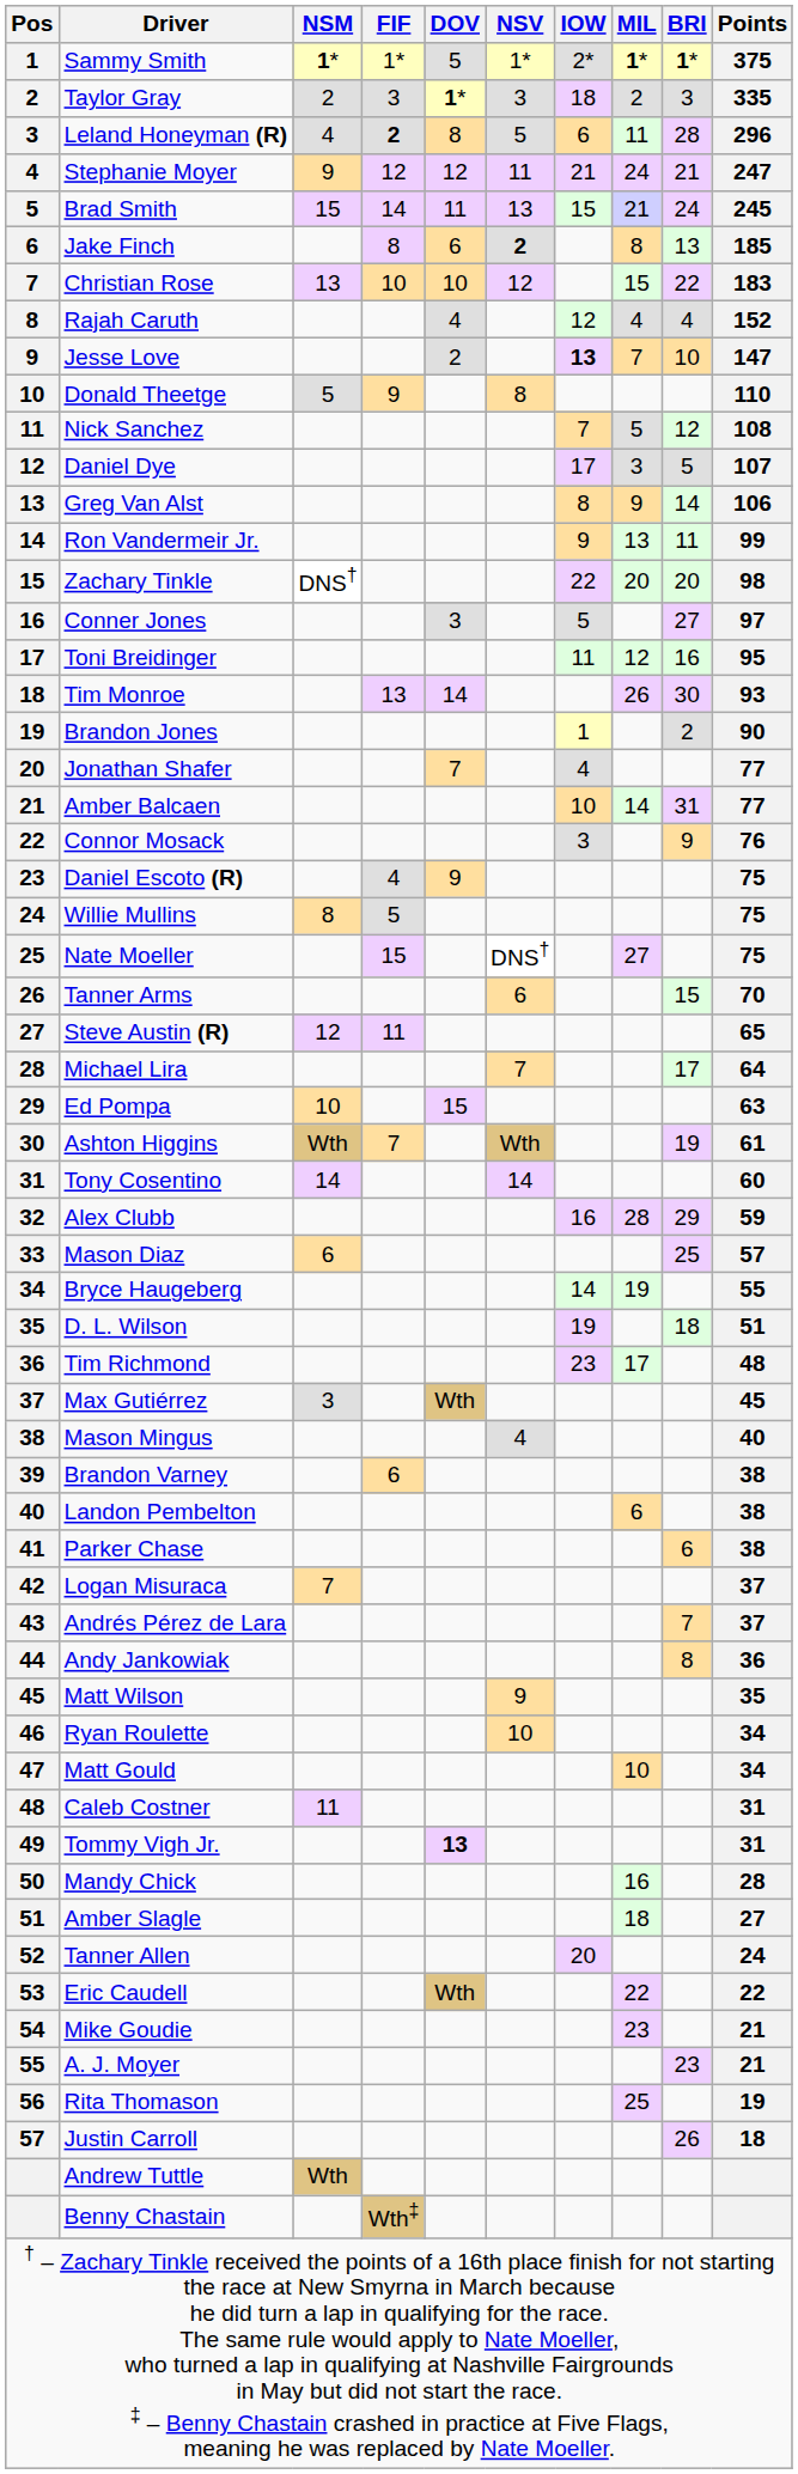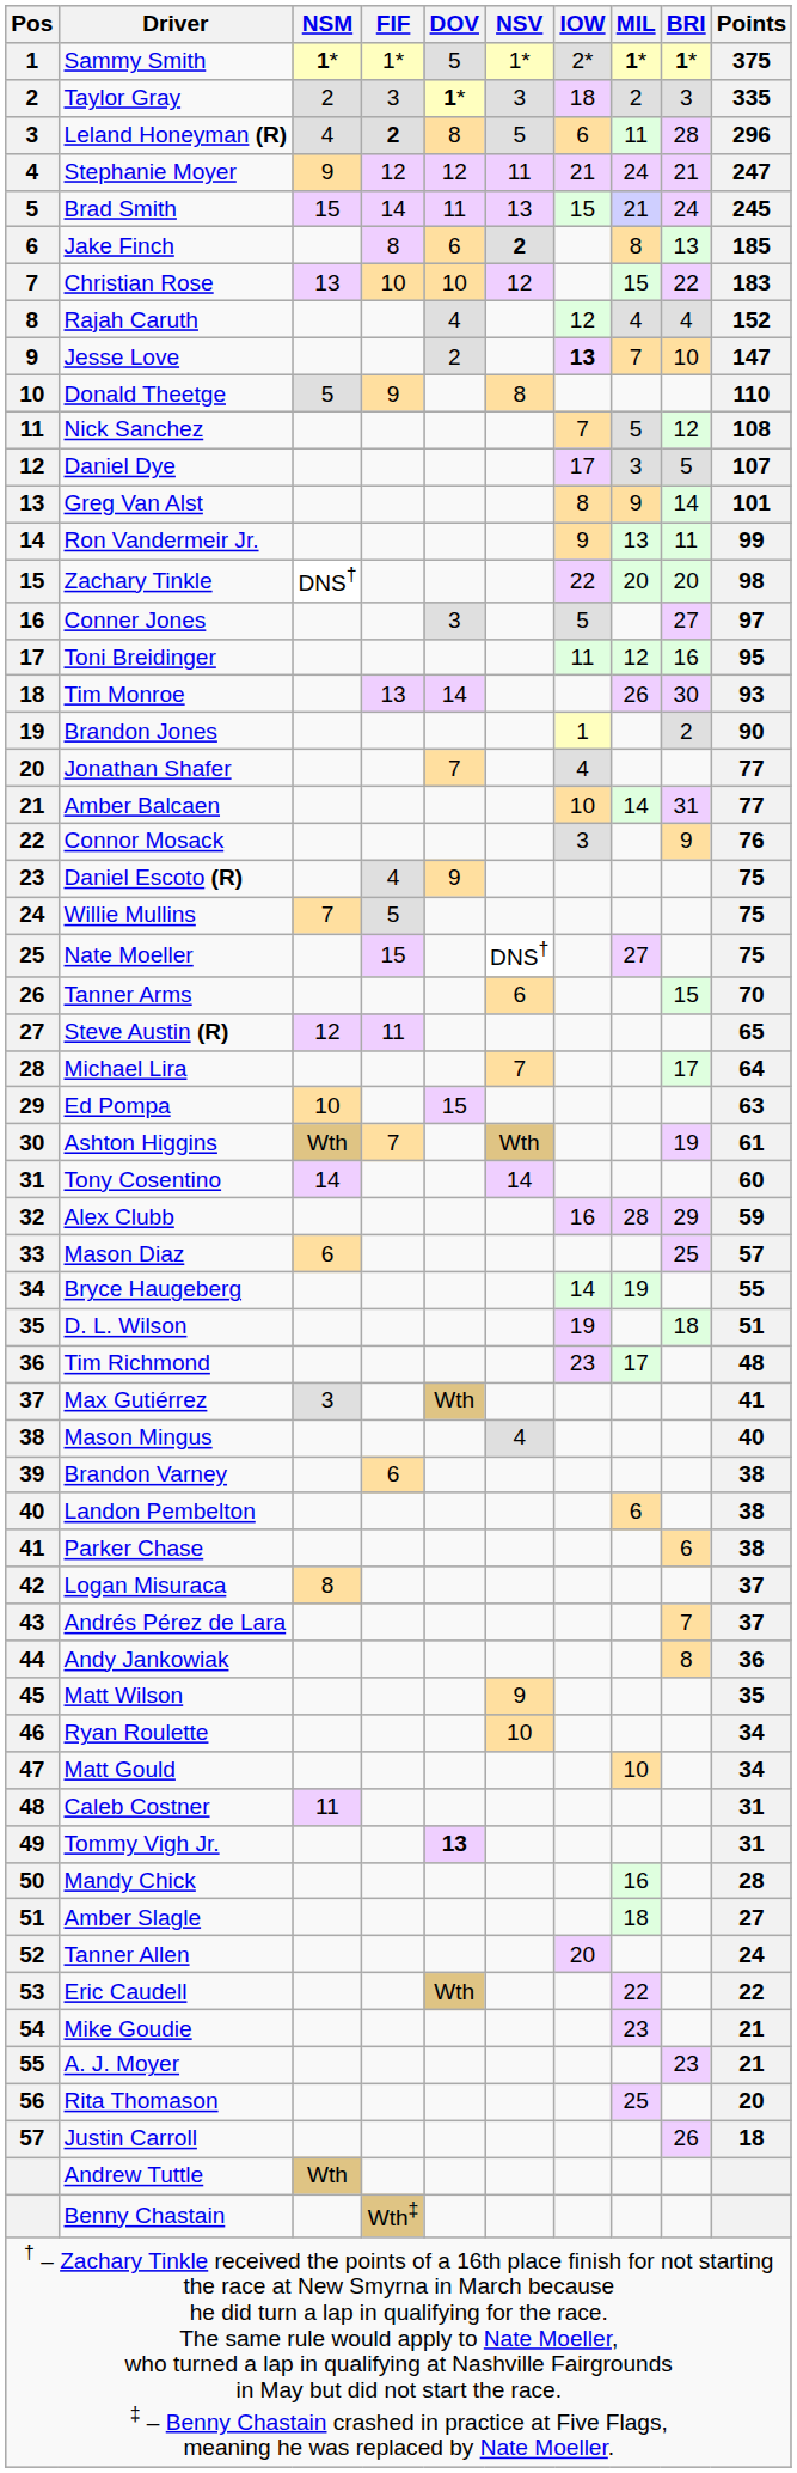Greg Van Alst | Points: 106 -> 101
Willie Mullins | NSM: 8 -> 7
Max Gutiérrez | Points: 45 -> 41
Logan Misuraca | NSM: 7 -> 8
Rita Thomason | Points: 19 -> 20
